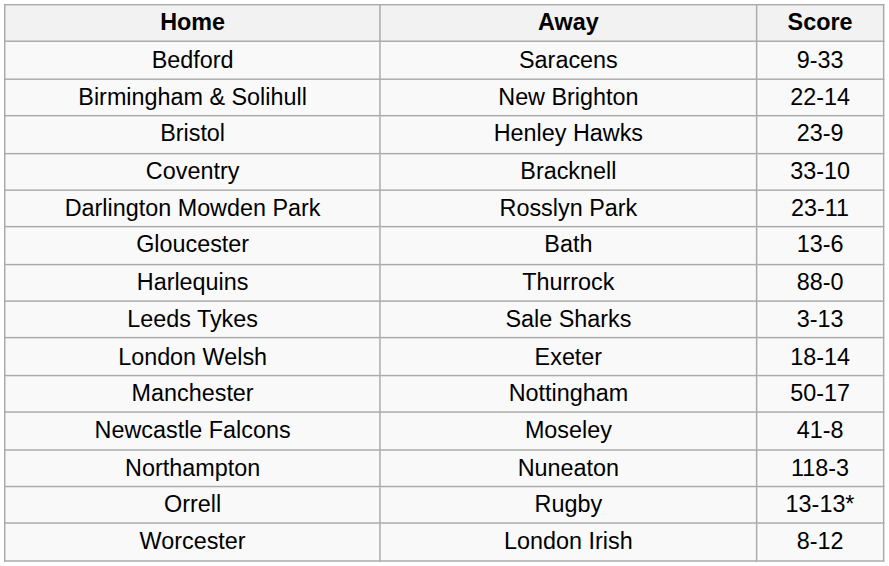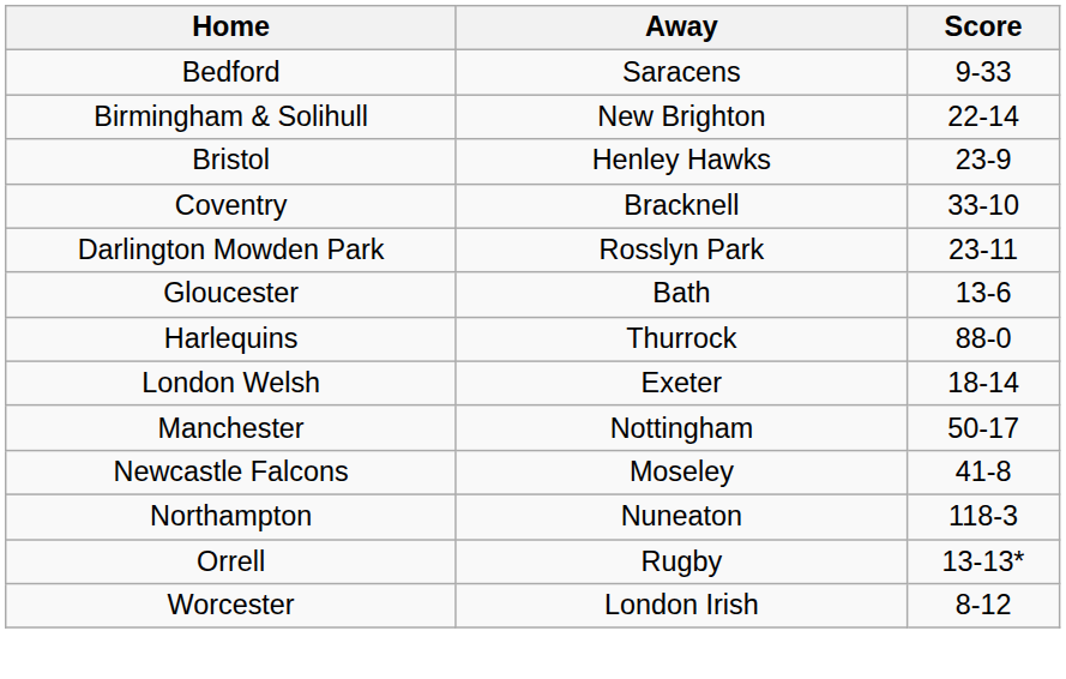- row: Leeds Tykes | Sale Sharks | 3-13
